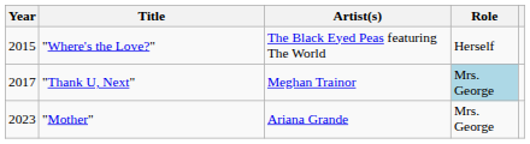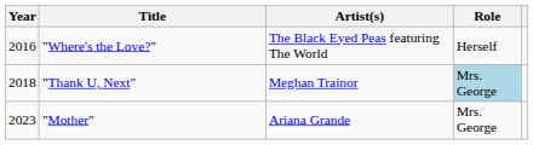"Where's the Love?" | Year: 2015 -> 2016
"Thank U, Next" | Year: 2017 -> 2018
